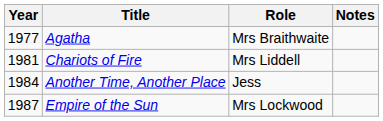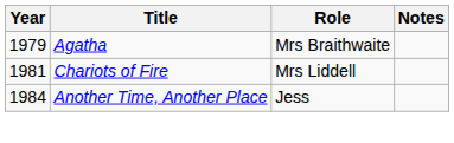Agatha | Year: 1977 -> 1979
- row: 1987 | Empire of the Sun | Mrs Lockwood
